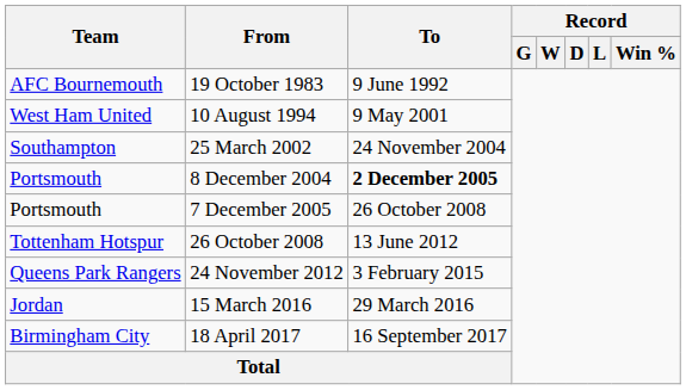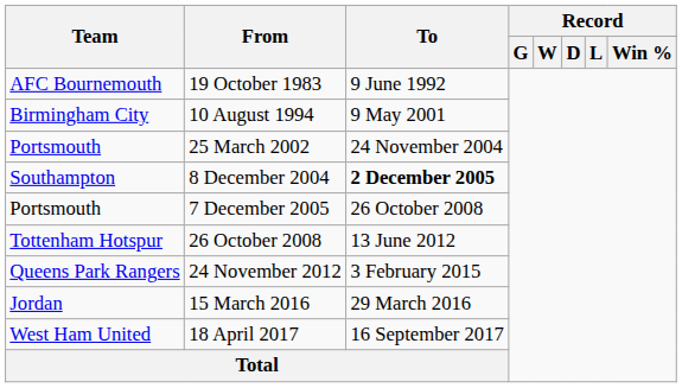10 August 1994 | Team: West Ham United -> Birmingham City
25 March 2002 | Team: Southampton -> Portsmouth
8 December 2004 | Team: Portsmouth -> Southampton
18 April 2017 | Team: Birmingham City -> West Ham United
